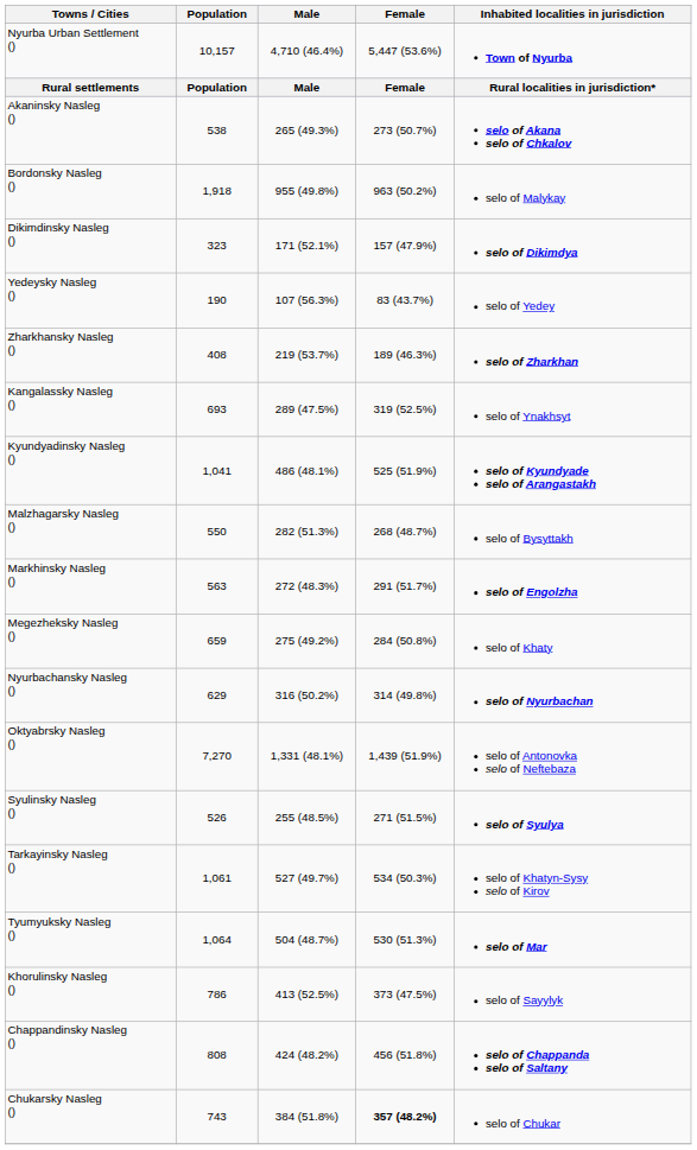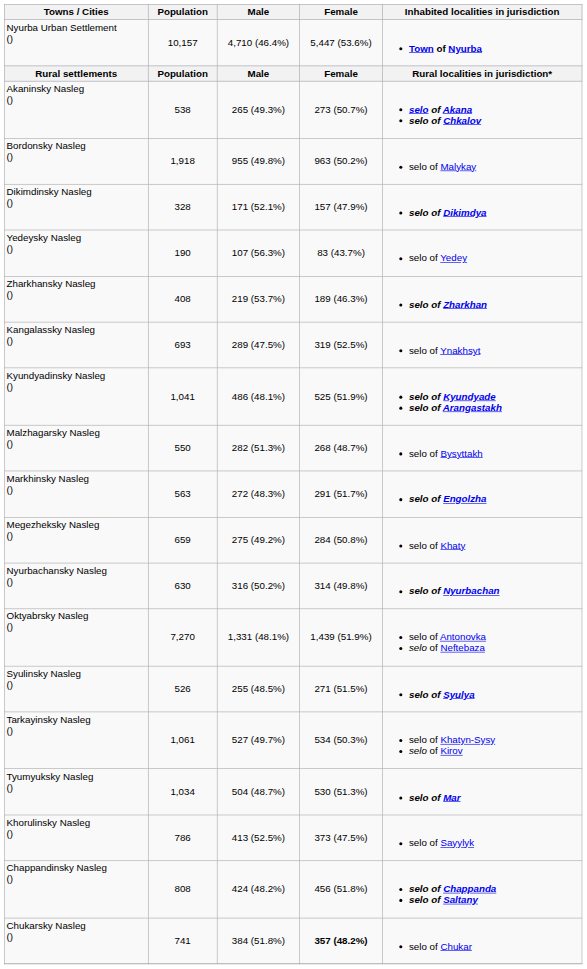Dikimdinsky Nasleg () | Population: 323 -> 328
Nyurbachansky Nasleg () | Population: 629 -> 630
Tyumyuksky Nasleg () | Population: 1,064 -> 1,034
Chukarsky Nasleg () | Population: 743 -> 741
